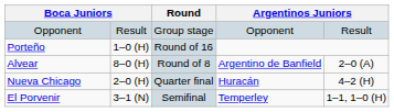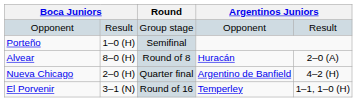Porteño | Round: Round of 16 -> Semifinal
Alvear | column 5: Argentino de Banfield -> Huracán
Nueva Chicago | column 5: Huracán -> Argentino de Banfield
El Porvenir | Round: Semifinal -> Round of 16
